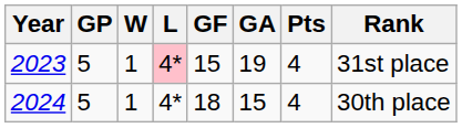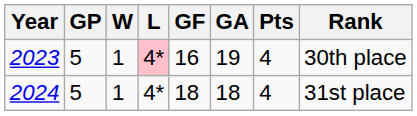2023 | GF: 15 -> 16
2023 | Rank: 31st place -> 30th place
2024 | GA: 15 -> 18
2024 | Rank: 30th place -> 31st place
